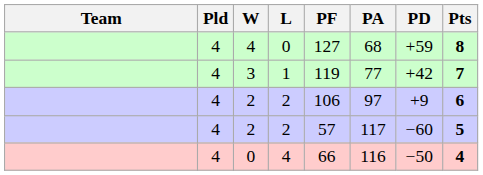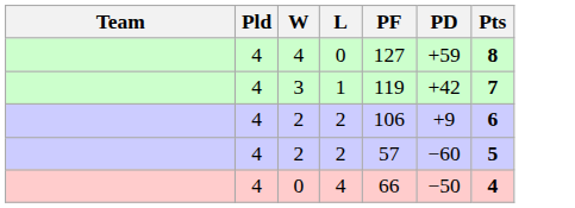- column: PA | 68 | 77 | 97 | 117 | 116
